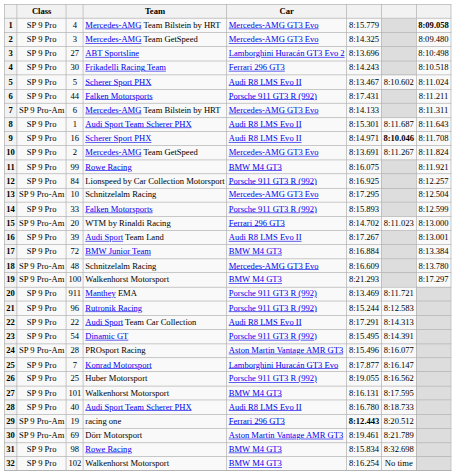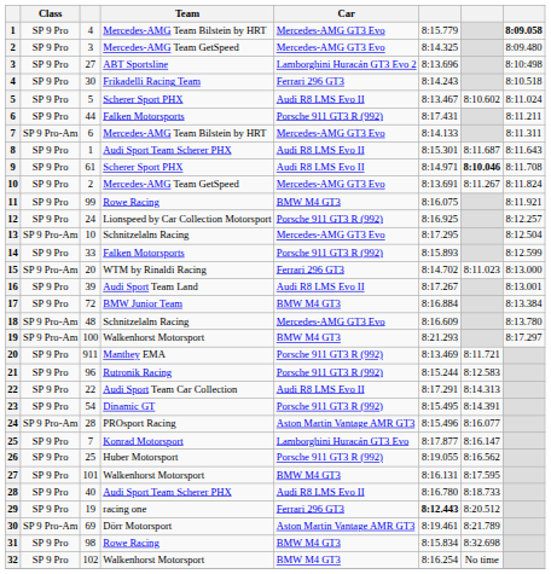9 | column 3: 16 -> 61
12 | column 3: 84 -> 24
29 | Class: SP 9 Pro-Am -> SP 9 Pro
